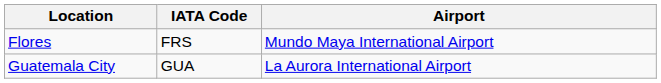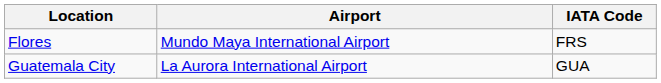columns swapped: Airport <-> IATA Code
